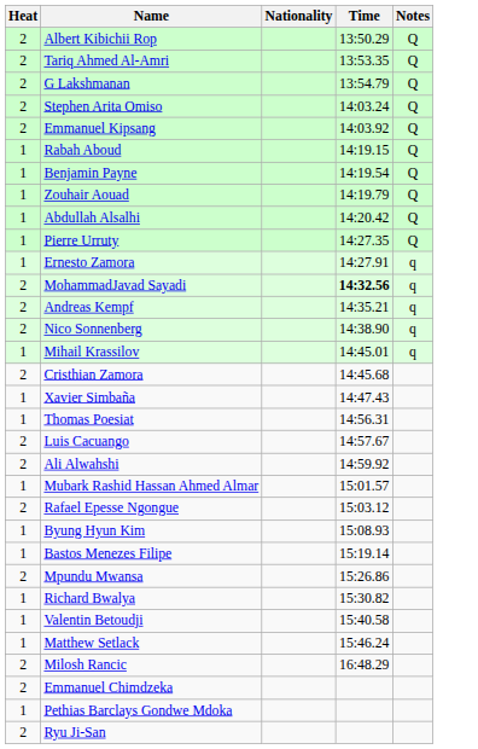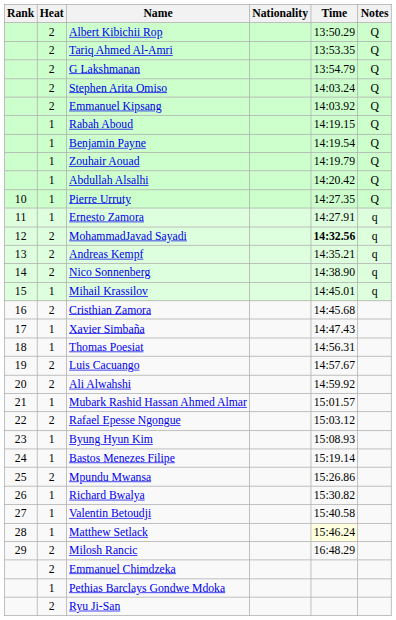+ column: Rank | 10 | 11 | 12 | 13 | 14 | 15 | 16 | 17 | 18 | 19 | 20 | 21 | 22 | 23 | 24 | 25 | 26 | 27 | 28 | 29
Matthew Setlack | Time: no background -> lightyellow background
